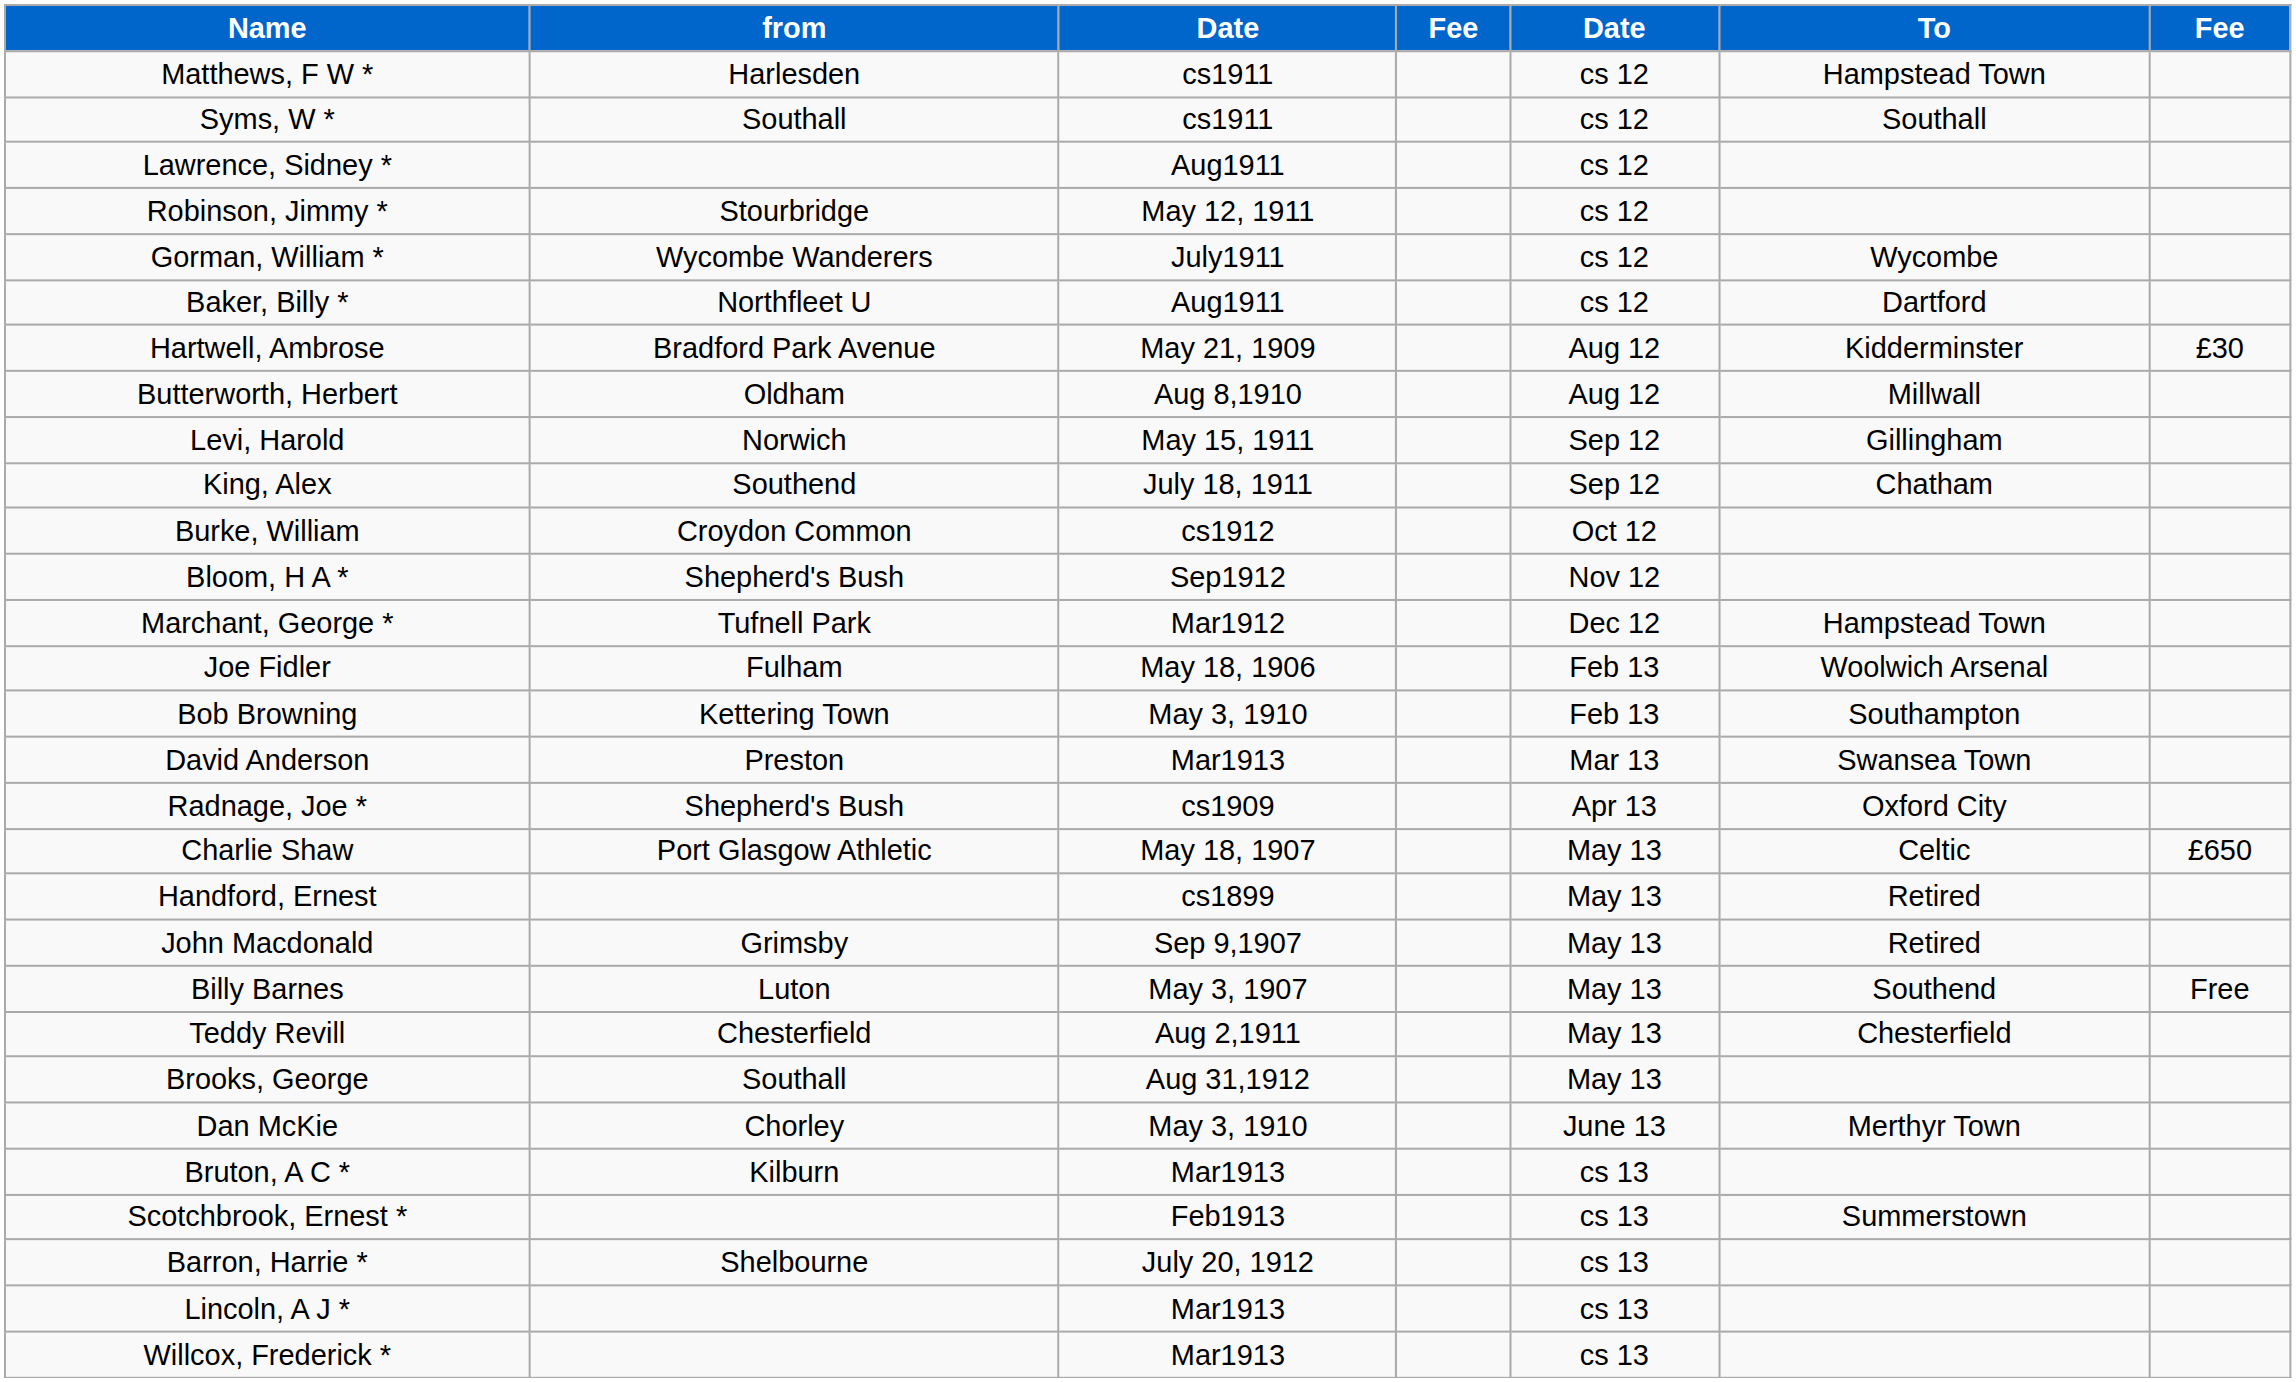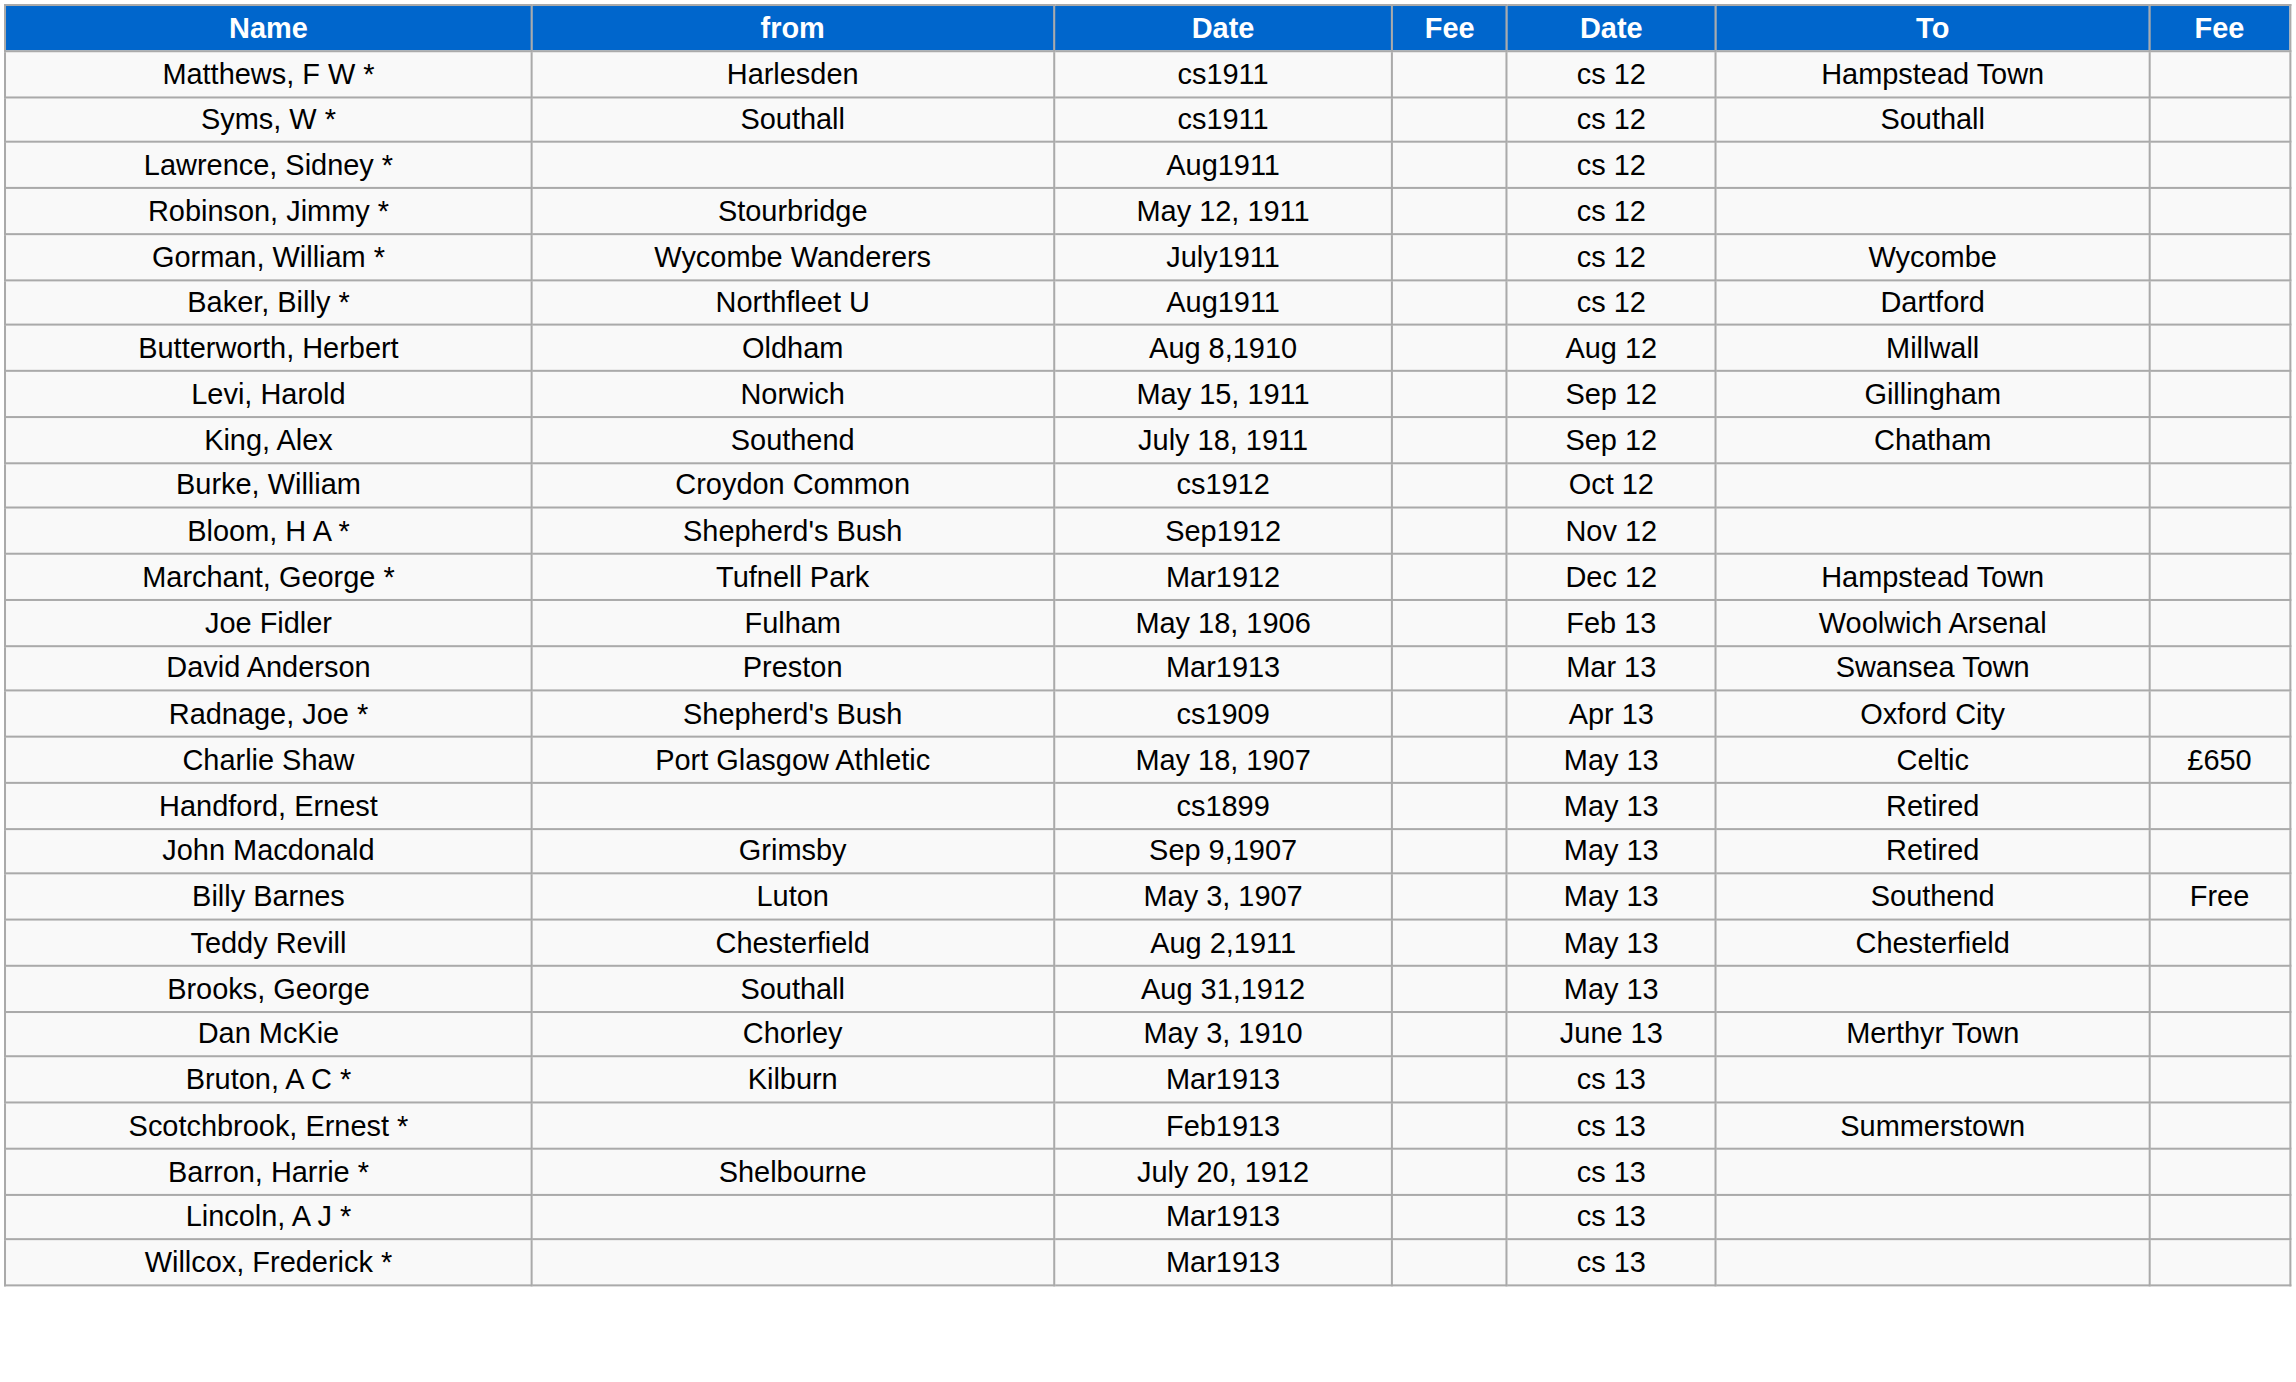- row: Hartwell, Ambrose | Bradford Park Avenue | May 21, 1909 | Aug 12 | Kidderminster | £30
- row: Bob Browning | Kettering Town | May 3, 1910 | Feb 13 | Southampton
